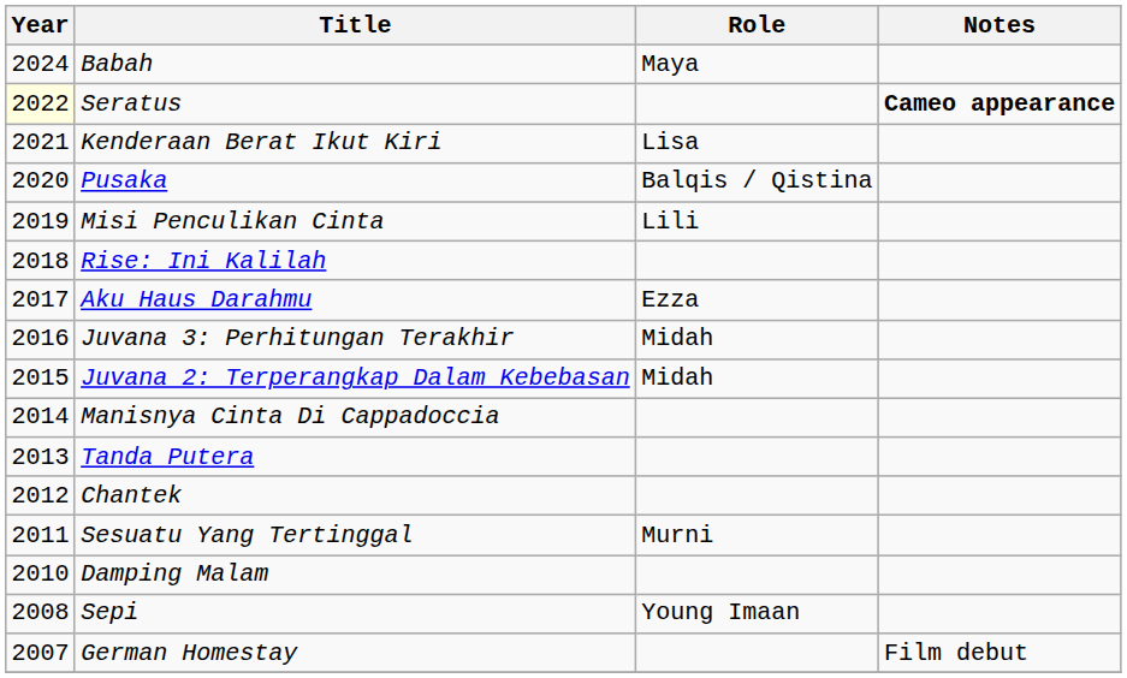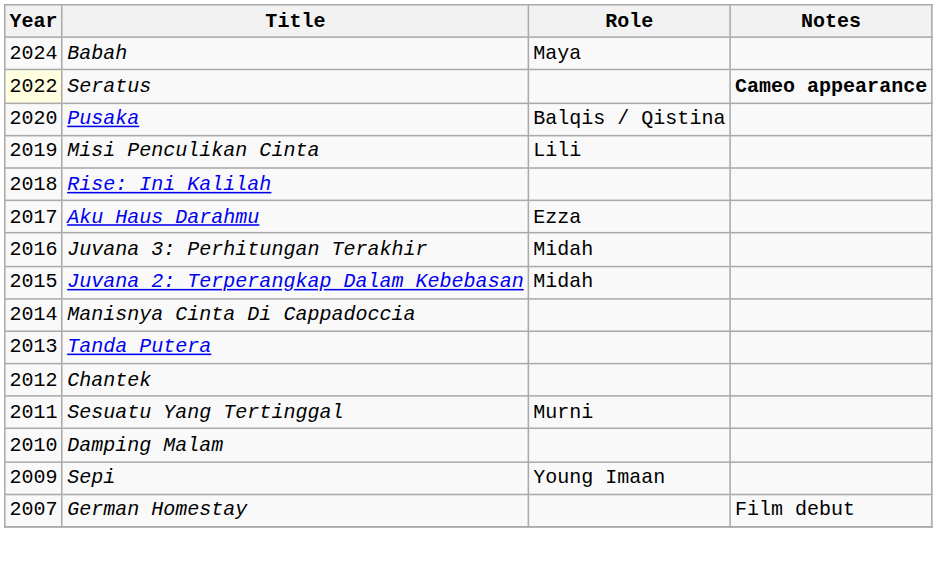- row: 2021 | Kenderaan Berat Ikut Kiri | Lisa
Sepi | Year: 2008 -> 2009
